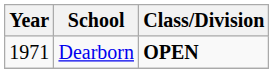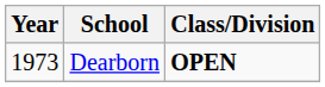Dearborn | Year: 1971 -> 1973
